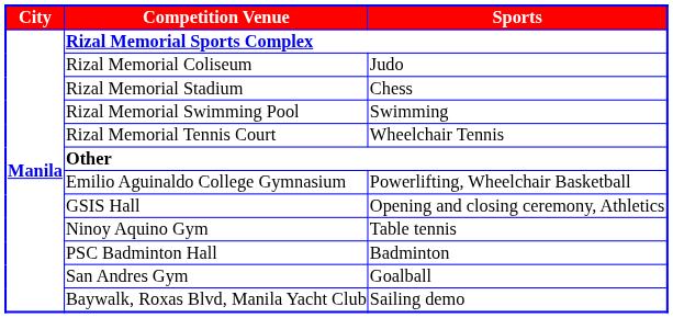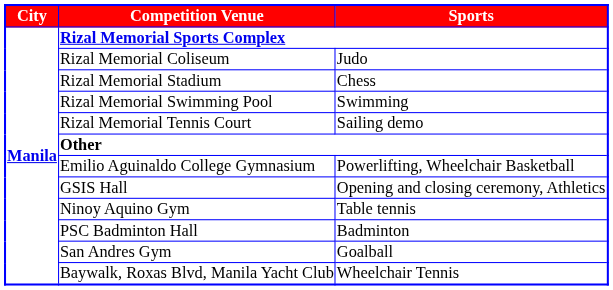Rizal Memorial Tennis Court | column 3: Wheelchair Tennis -> Sailing demo
Baywalk, Roxas Blvd, Manila Yacht Club | column 3: Sailing demo -> Wheelchair Tennis
